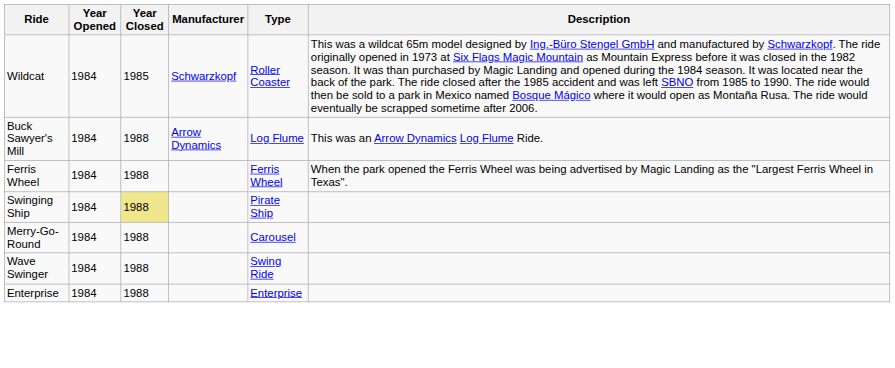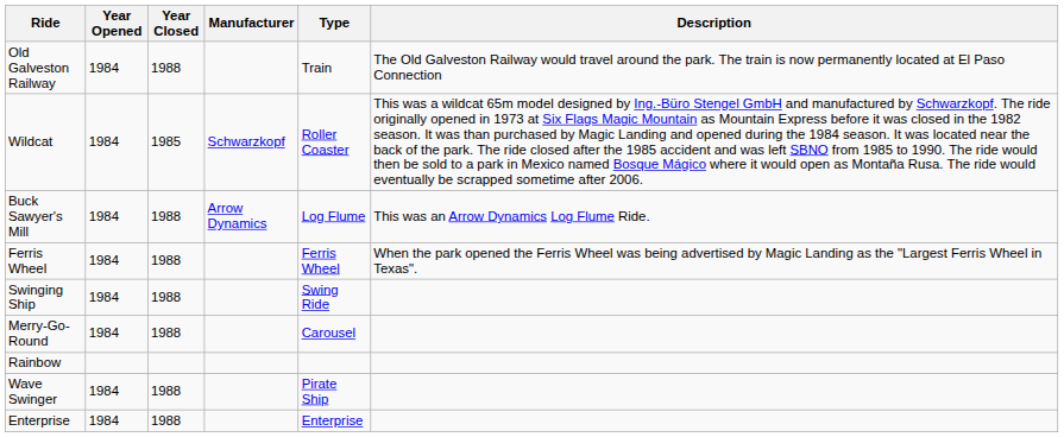+ row: Old Galveston Railway | 1984 | 1988 | Train | The Old Galveston Railway would travel around the park. The train is now permanently located at El Paso Connection
Swinging Ship | Year Closed: khaki background -> no background
Swinging Ship | Type: Pirate Ship -> Swing Ride
+ row: Rainbow
Wave Swinger | Type: Swing Ride -> Pirate Ship
